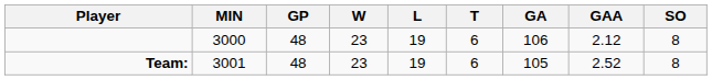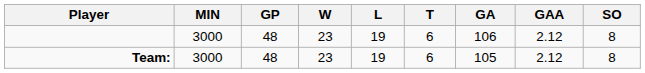Team: | MIN: 3001 -> 3000
Team: | GAA: 2.52 -> 2.12
